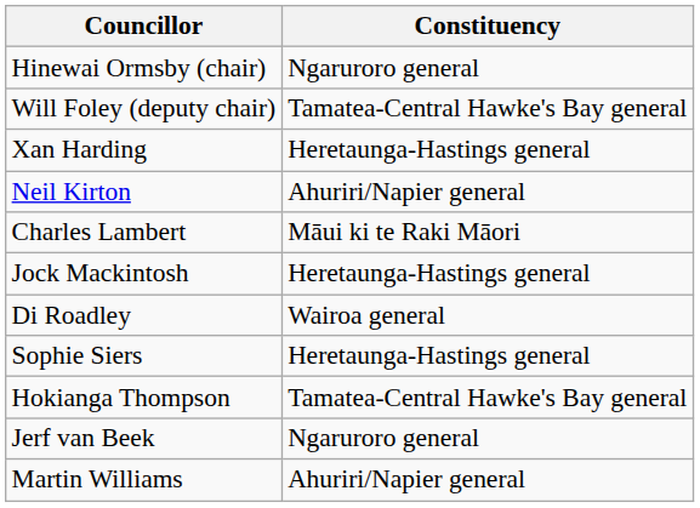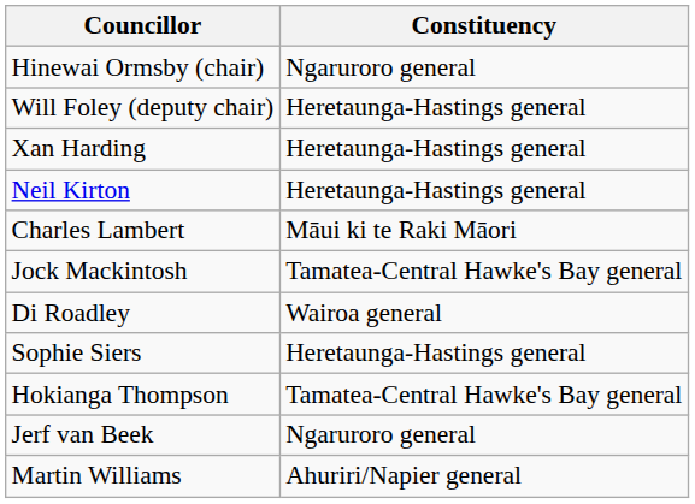Will Foley (deputy chair) | Constituency: Tamatea-Central Hawke's Bay general -> Heretaunga-Hastings general
Neil Kirton | Constituency: Ahuriri/Napier general -> Heretaunga-Hastings general
Jock Mackintosh | Constituency: Heretaunga-Hastings general -> Tamatea-Central Hawke's Bay general
